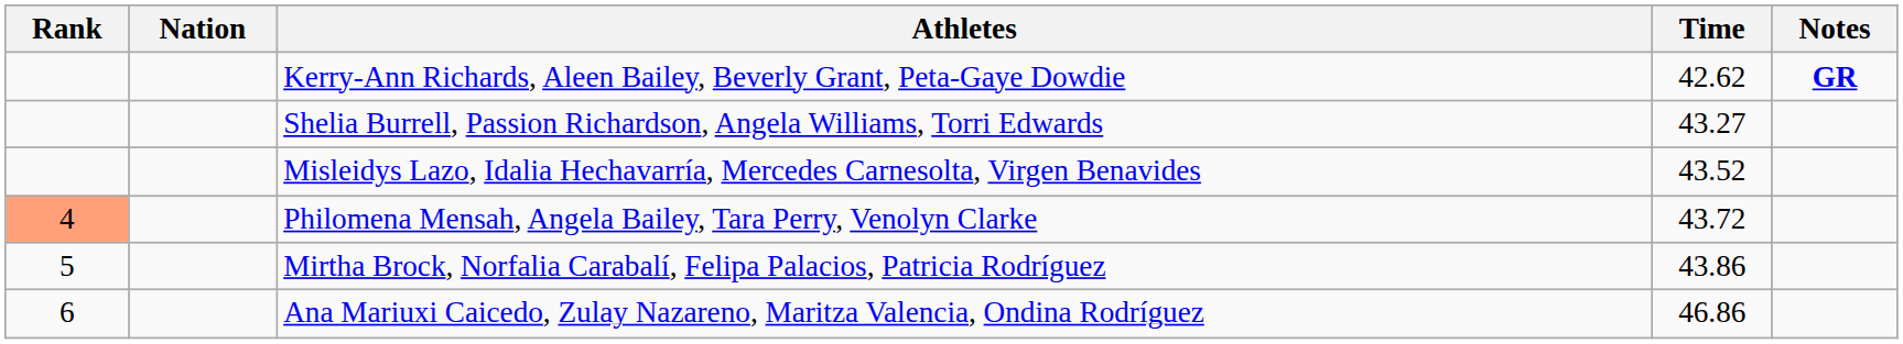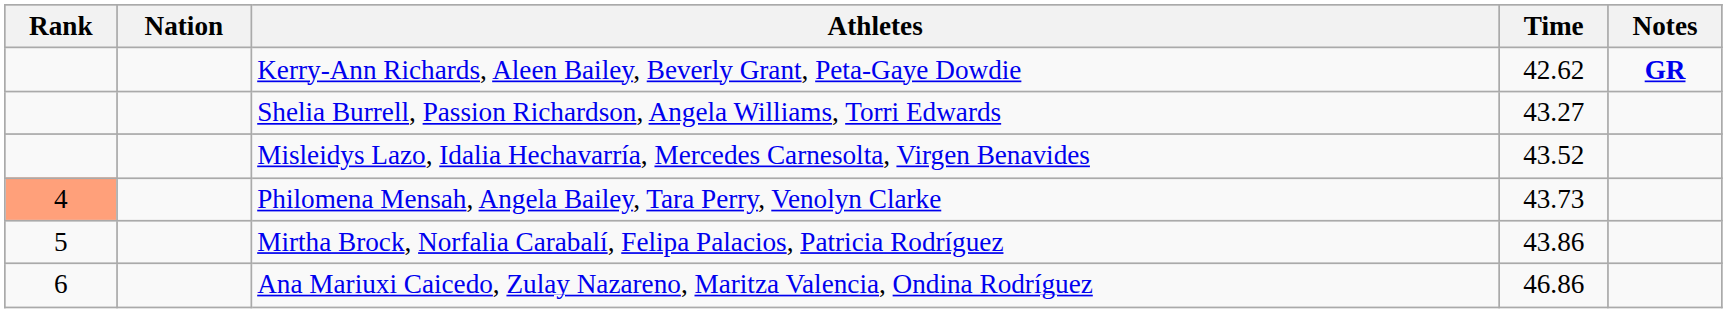Philomena Mensah, Angela Bailey, Tara Perry, Venolyn Clarke | Time: 43.72 -> 43.73
